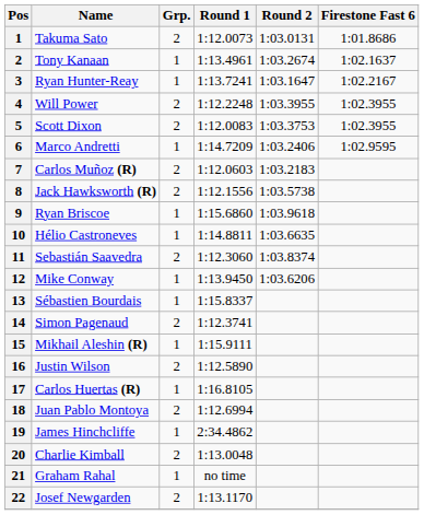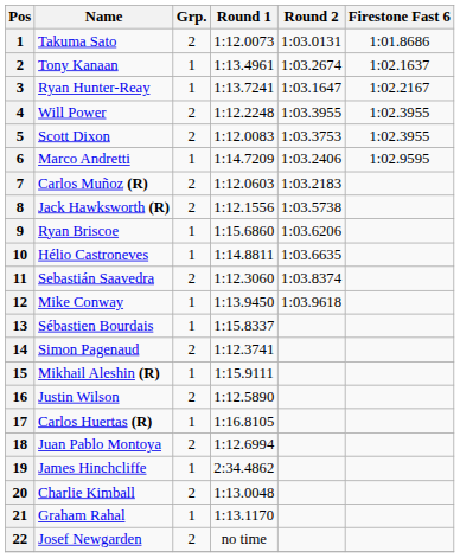Ryan Briscoe | Round 2: 1:03.9618 -> 1:03.6206
Mike Conway | Round 2: 1:03.6206 -> 1:03.9618
Graham Rahal | Round 1: no time -> 1:13.1170
Josef Newgarden | Round 1: 1:13.1170 -> no time
